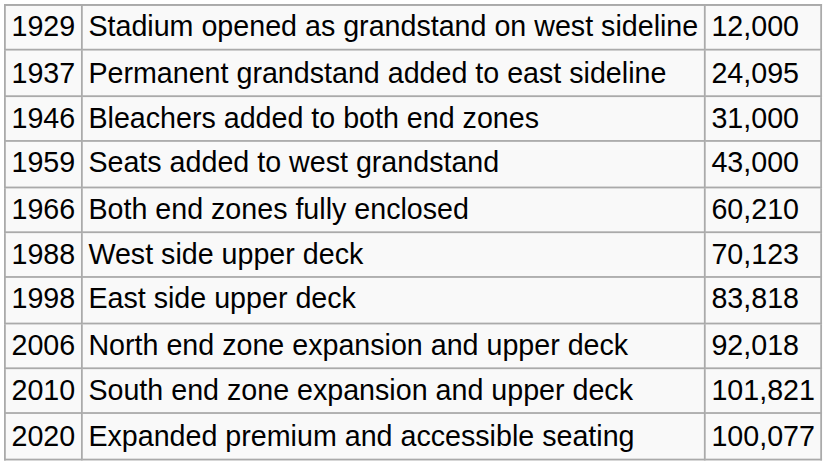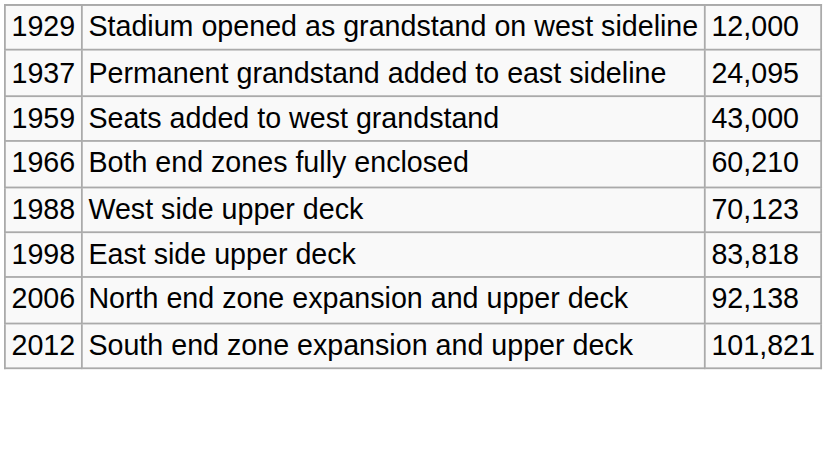- row: 1946 | Bleachers added to both end zones | 31,000
North end zone expansion and upper deck | column 3: 92,018 -> 92,138
South end zone expansion and upper deck | column 1: 2010 -> 2012
- row: 2020 | Expanded premium and accessible seating | 100,077
